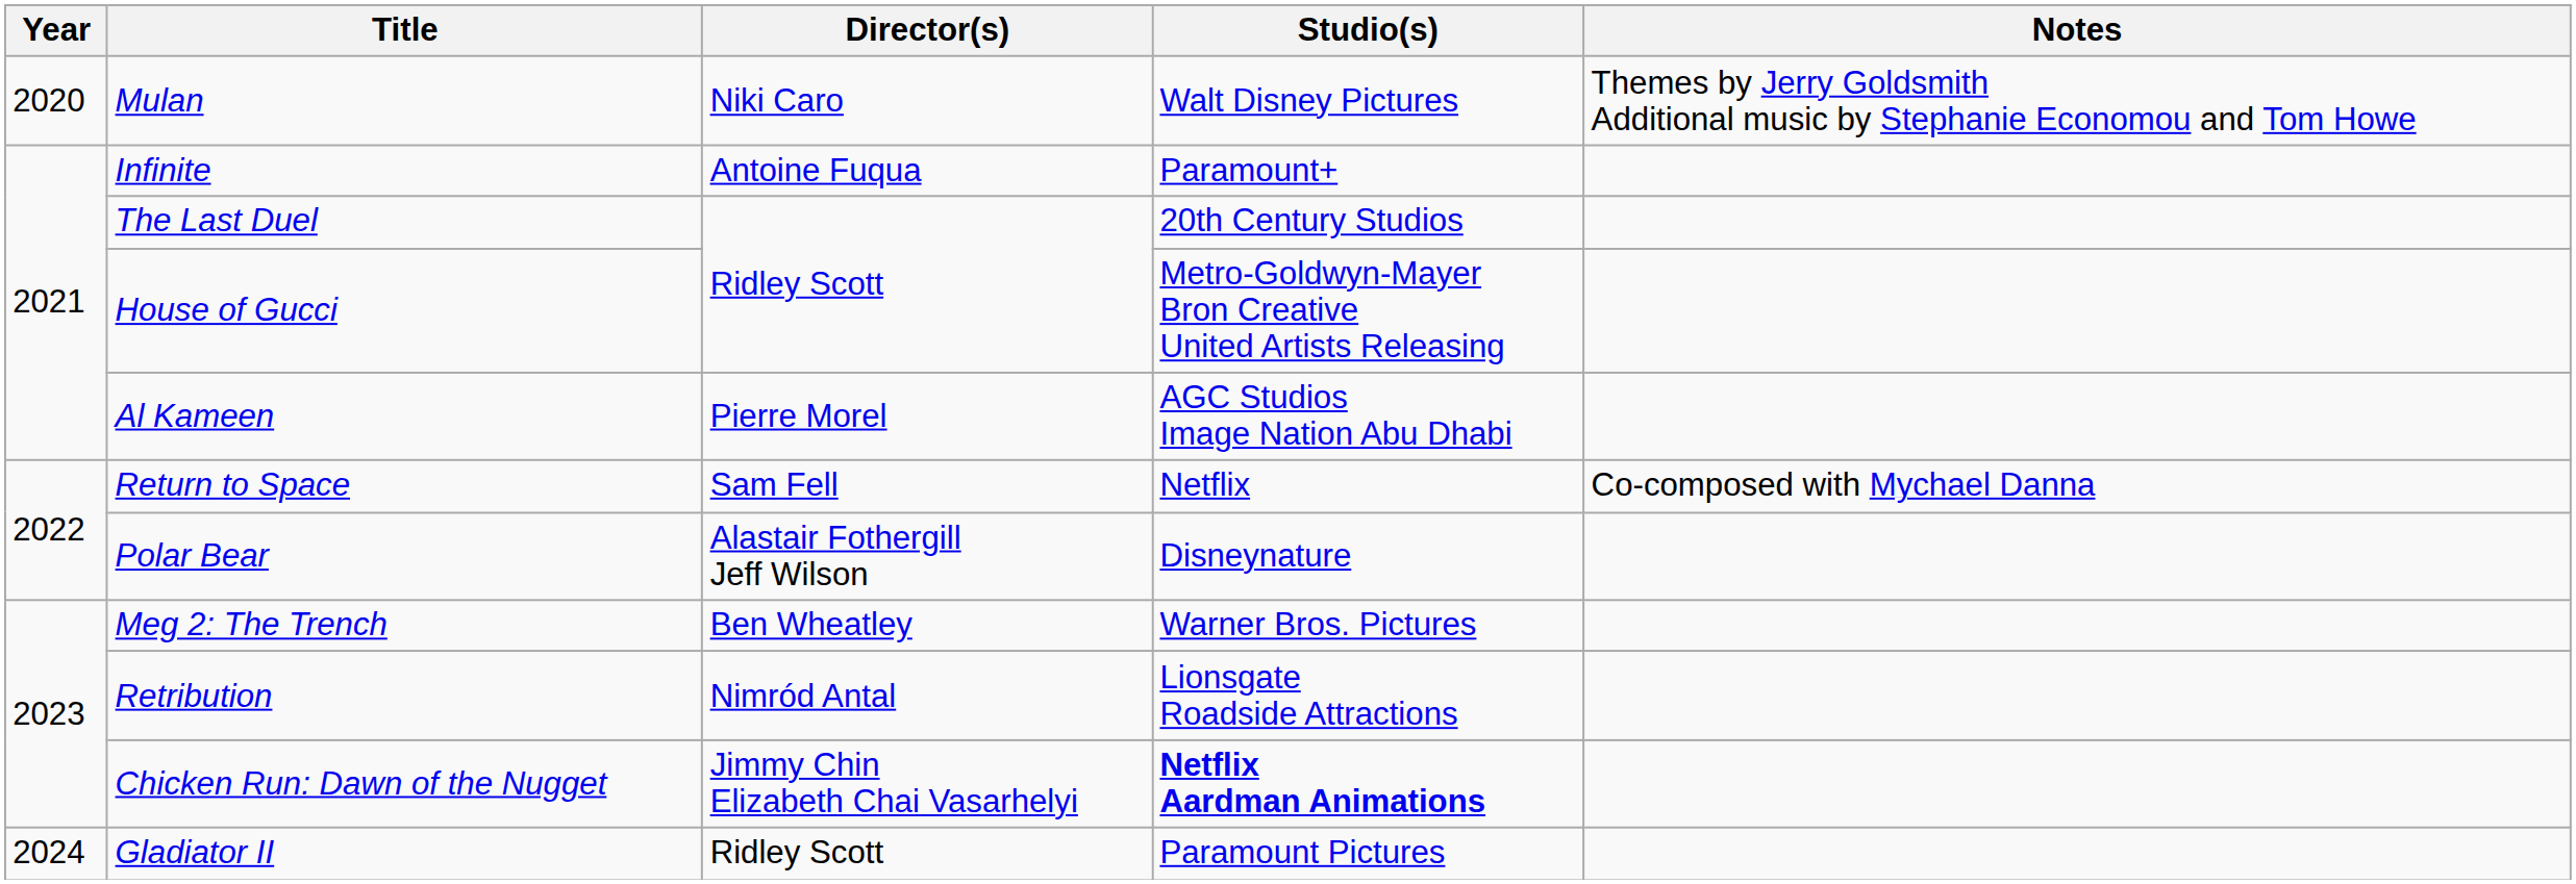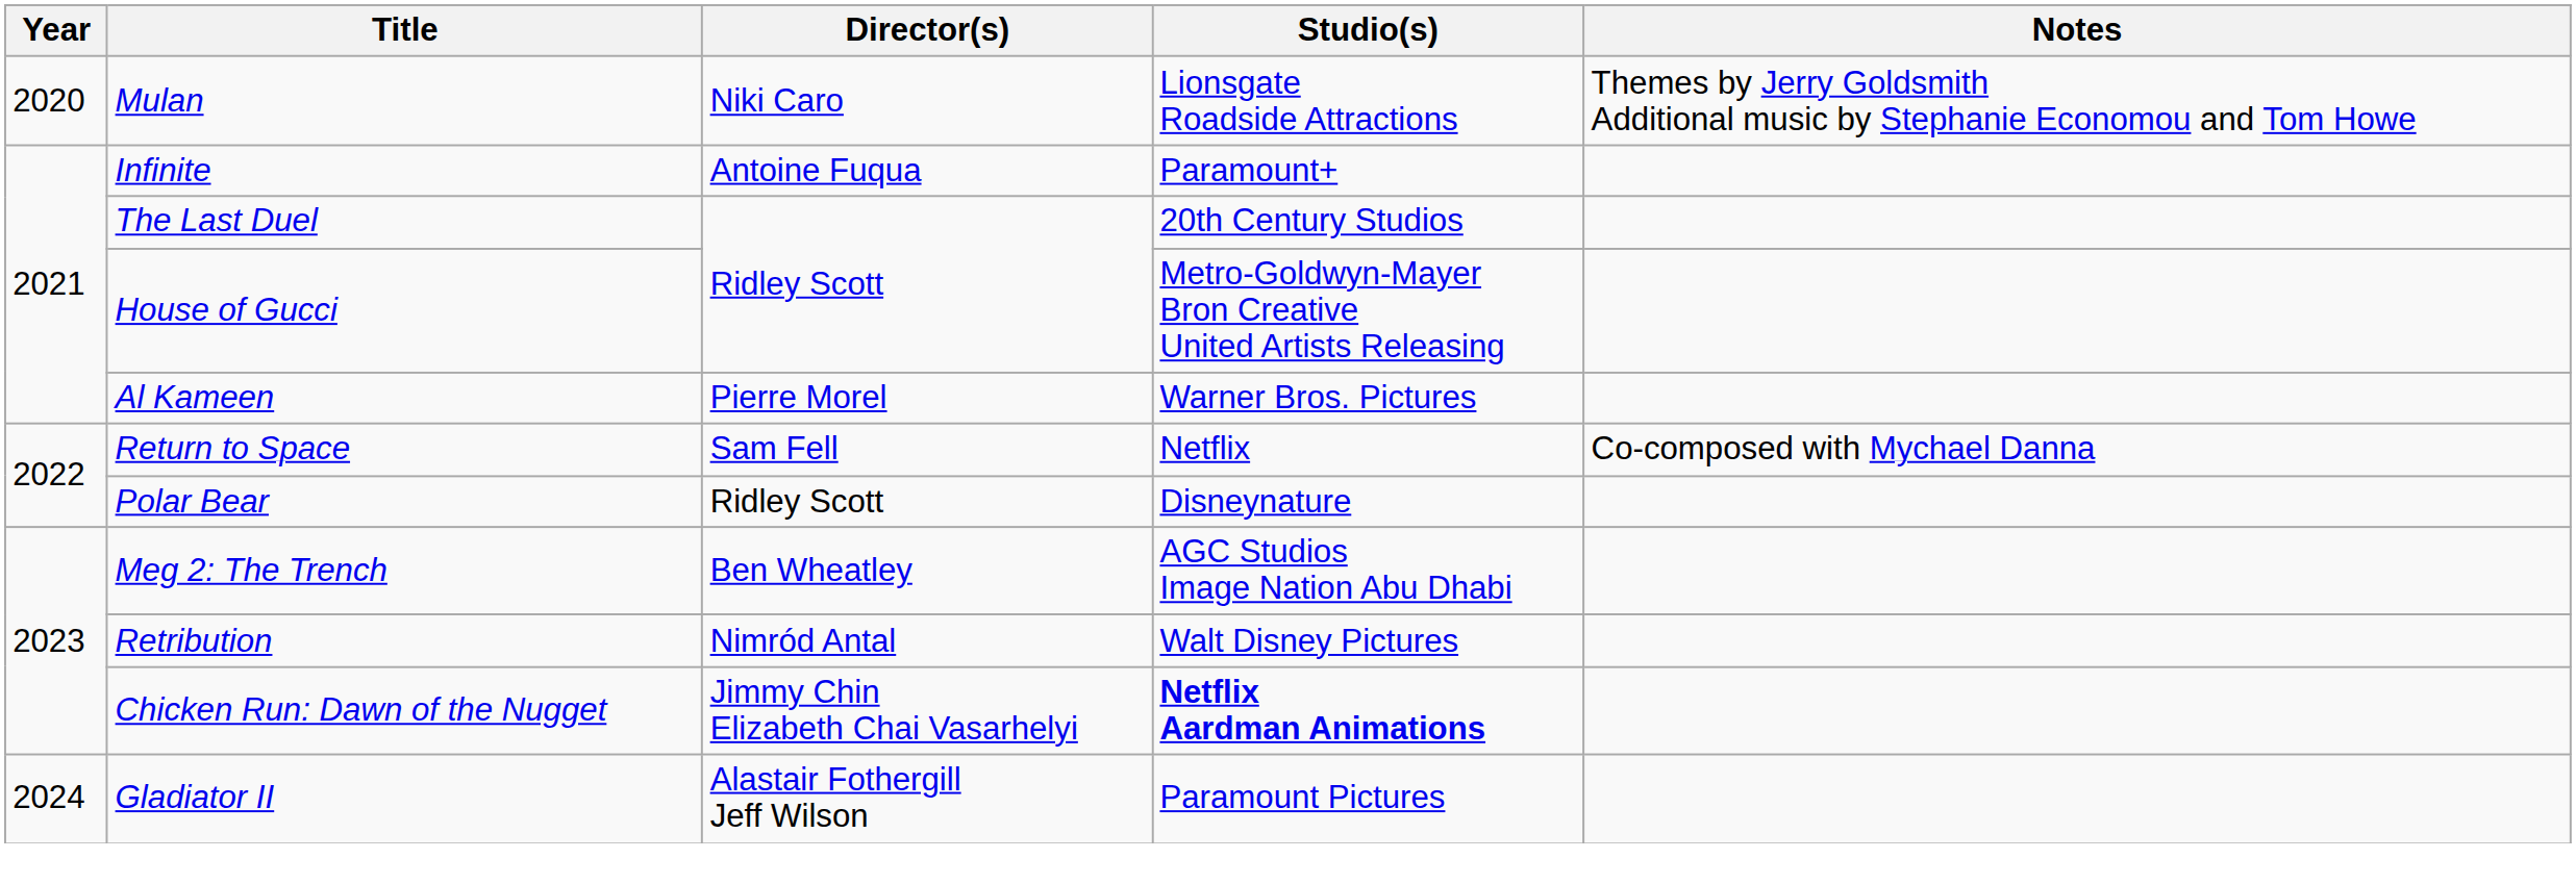Mulan | Studio(s): Walt Disney Pictures -> Lionsgate Roadside Attractions
Al Kameen | Studio(s): AGC Studios Image Nation Abu Dhabi -> Warner Bros. Pictures
Polar Bear | Director(s): Alastair Fothergill Jeff Wilson -> Ridley Scott
Meg 2: The Trench | Studio(s): Warner Bros. Pictures -> AGC Studios Image Nation Abu Dhabi
Retribution | Studio(s): Lionsgate Roadside Attractions -> Walt Disney Pictures
Gladiator II | Director(s): Ridley Scott -> Alastair Fothergill Jeff Wilson
